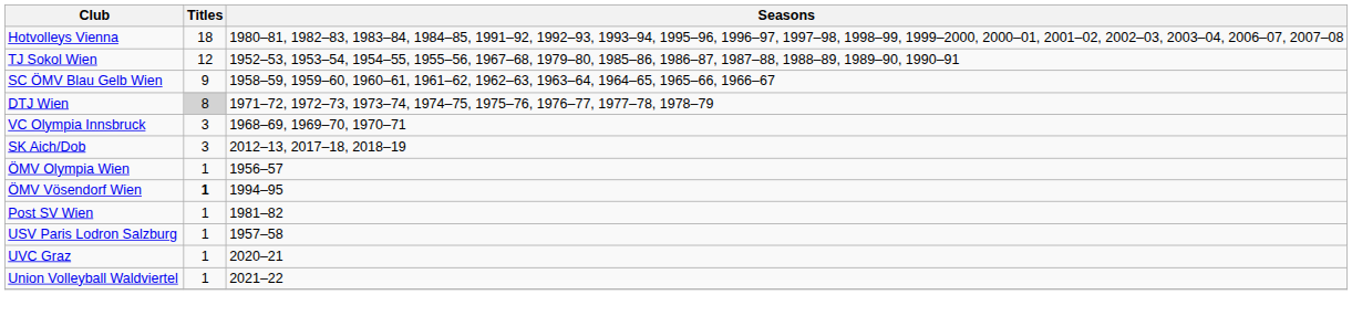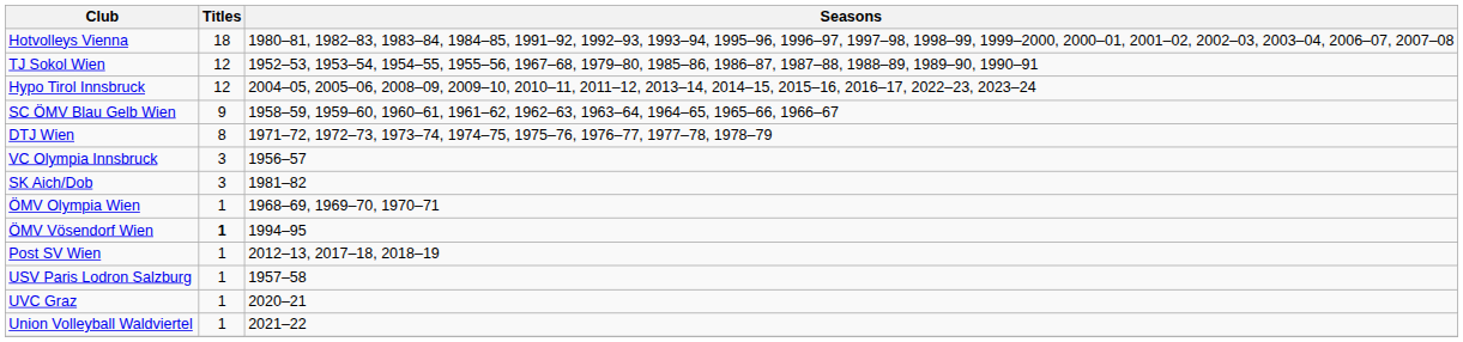+ row: Hypo Tirol Innsbruck | 12 | 2004–05, 2005–06, 2008–09, 2009–10, 2010–11, 2011–12, 2013–14, 2014–15, 2015–16, 2016–17, 2022–23, 2023–24
DTJ Wien | Titles: lightgrey background -> no background
VC Olympia Innsbruck | Seasons: 1968–69, 1969–70, 1970–71 -> 1956–57
SK Aich/Dob | Seasons: 2012–13, 2017–18, 2018–19 -> 1981–82
ÖMV Olympia Wien | Seasons: 1956–57 -> 1968–69, 1969–70, 1970–71
Post SV Wien | Seasons: 1981–82 -> 2012–13, 2017–18, 2018–19
